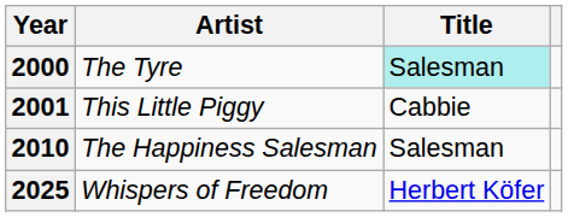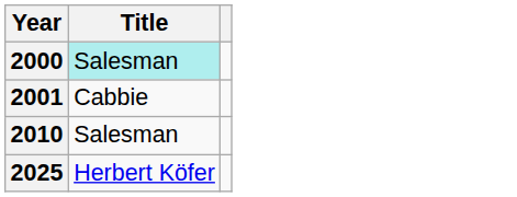- column: Artist | The Tyre | This Little Piggy | The Happiness Salesman | Whispers of Freedom
